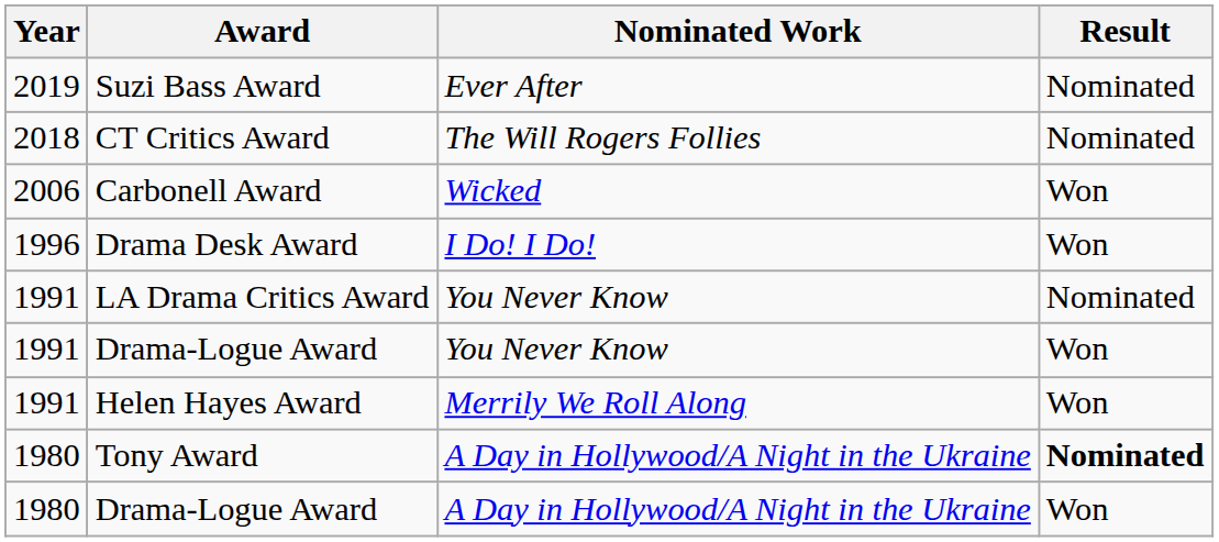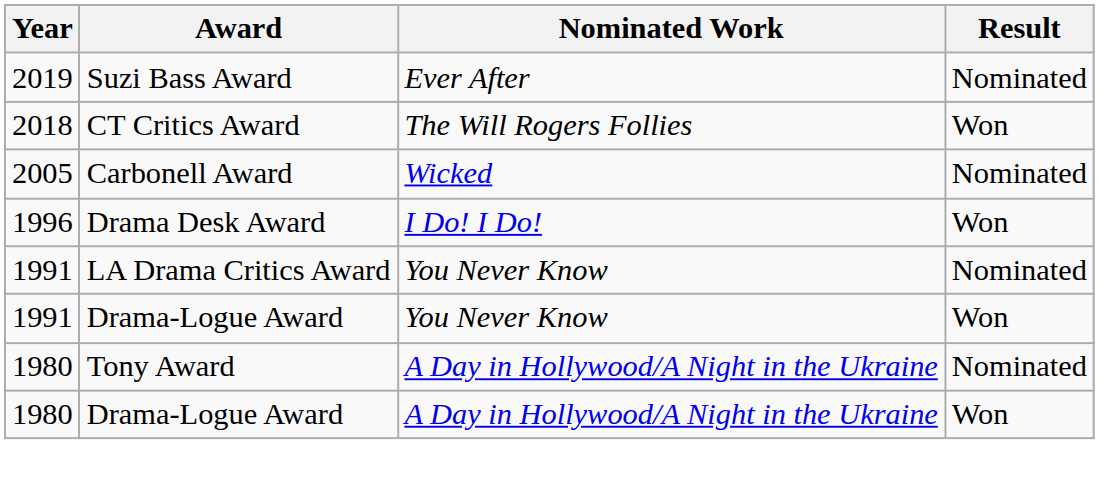CT Critics Award | Result: Nominated -> Won
Carbonell Award | Year: 2006 -> 2005
Carbonell Award | Result: Won -> Nominated
- row: 1991 | Helen Hayes Award | Merrily We Roll Along | Won
Tony Award | Result: bold -> normal
